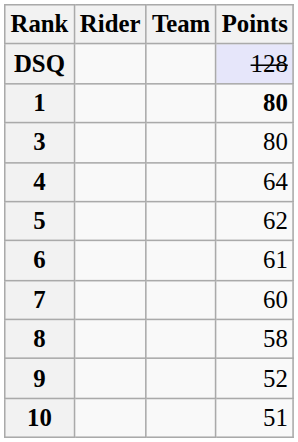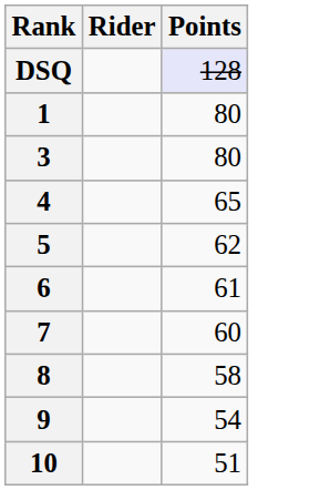- column: Team
1 | Points: bold -> normal
4 | Points: 64 -> 65
9 | Points: 52 -> 54
